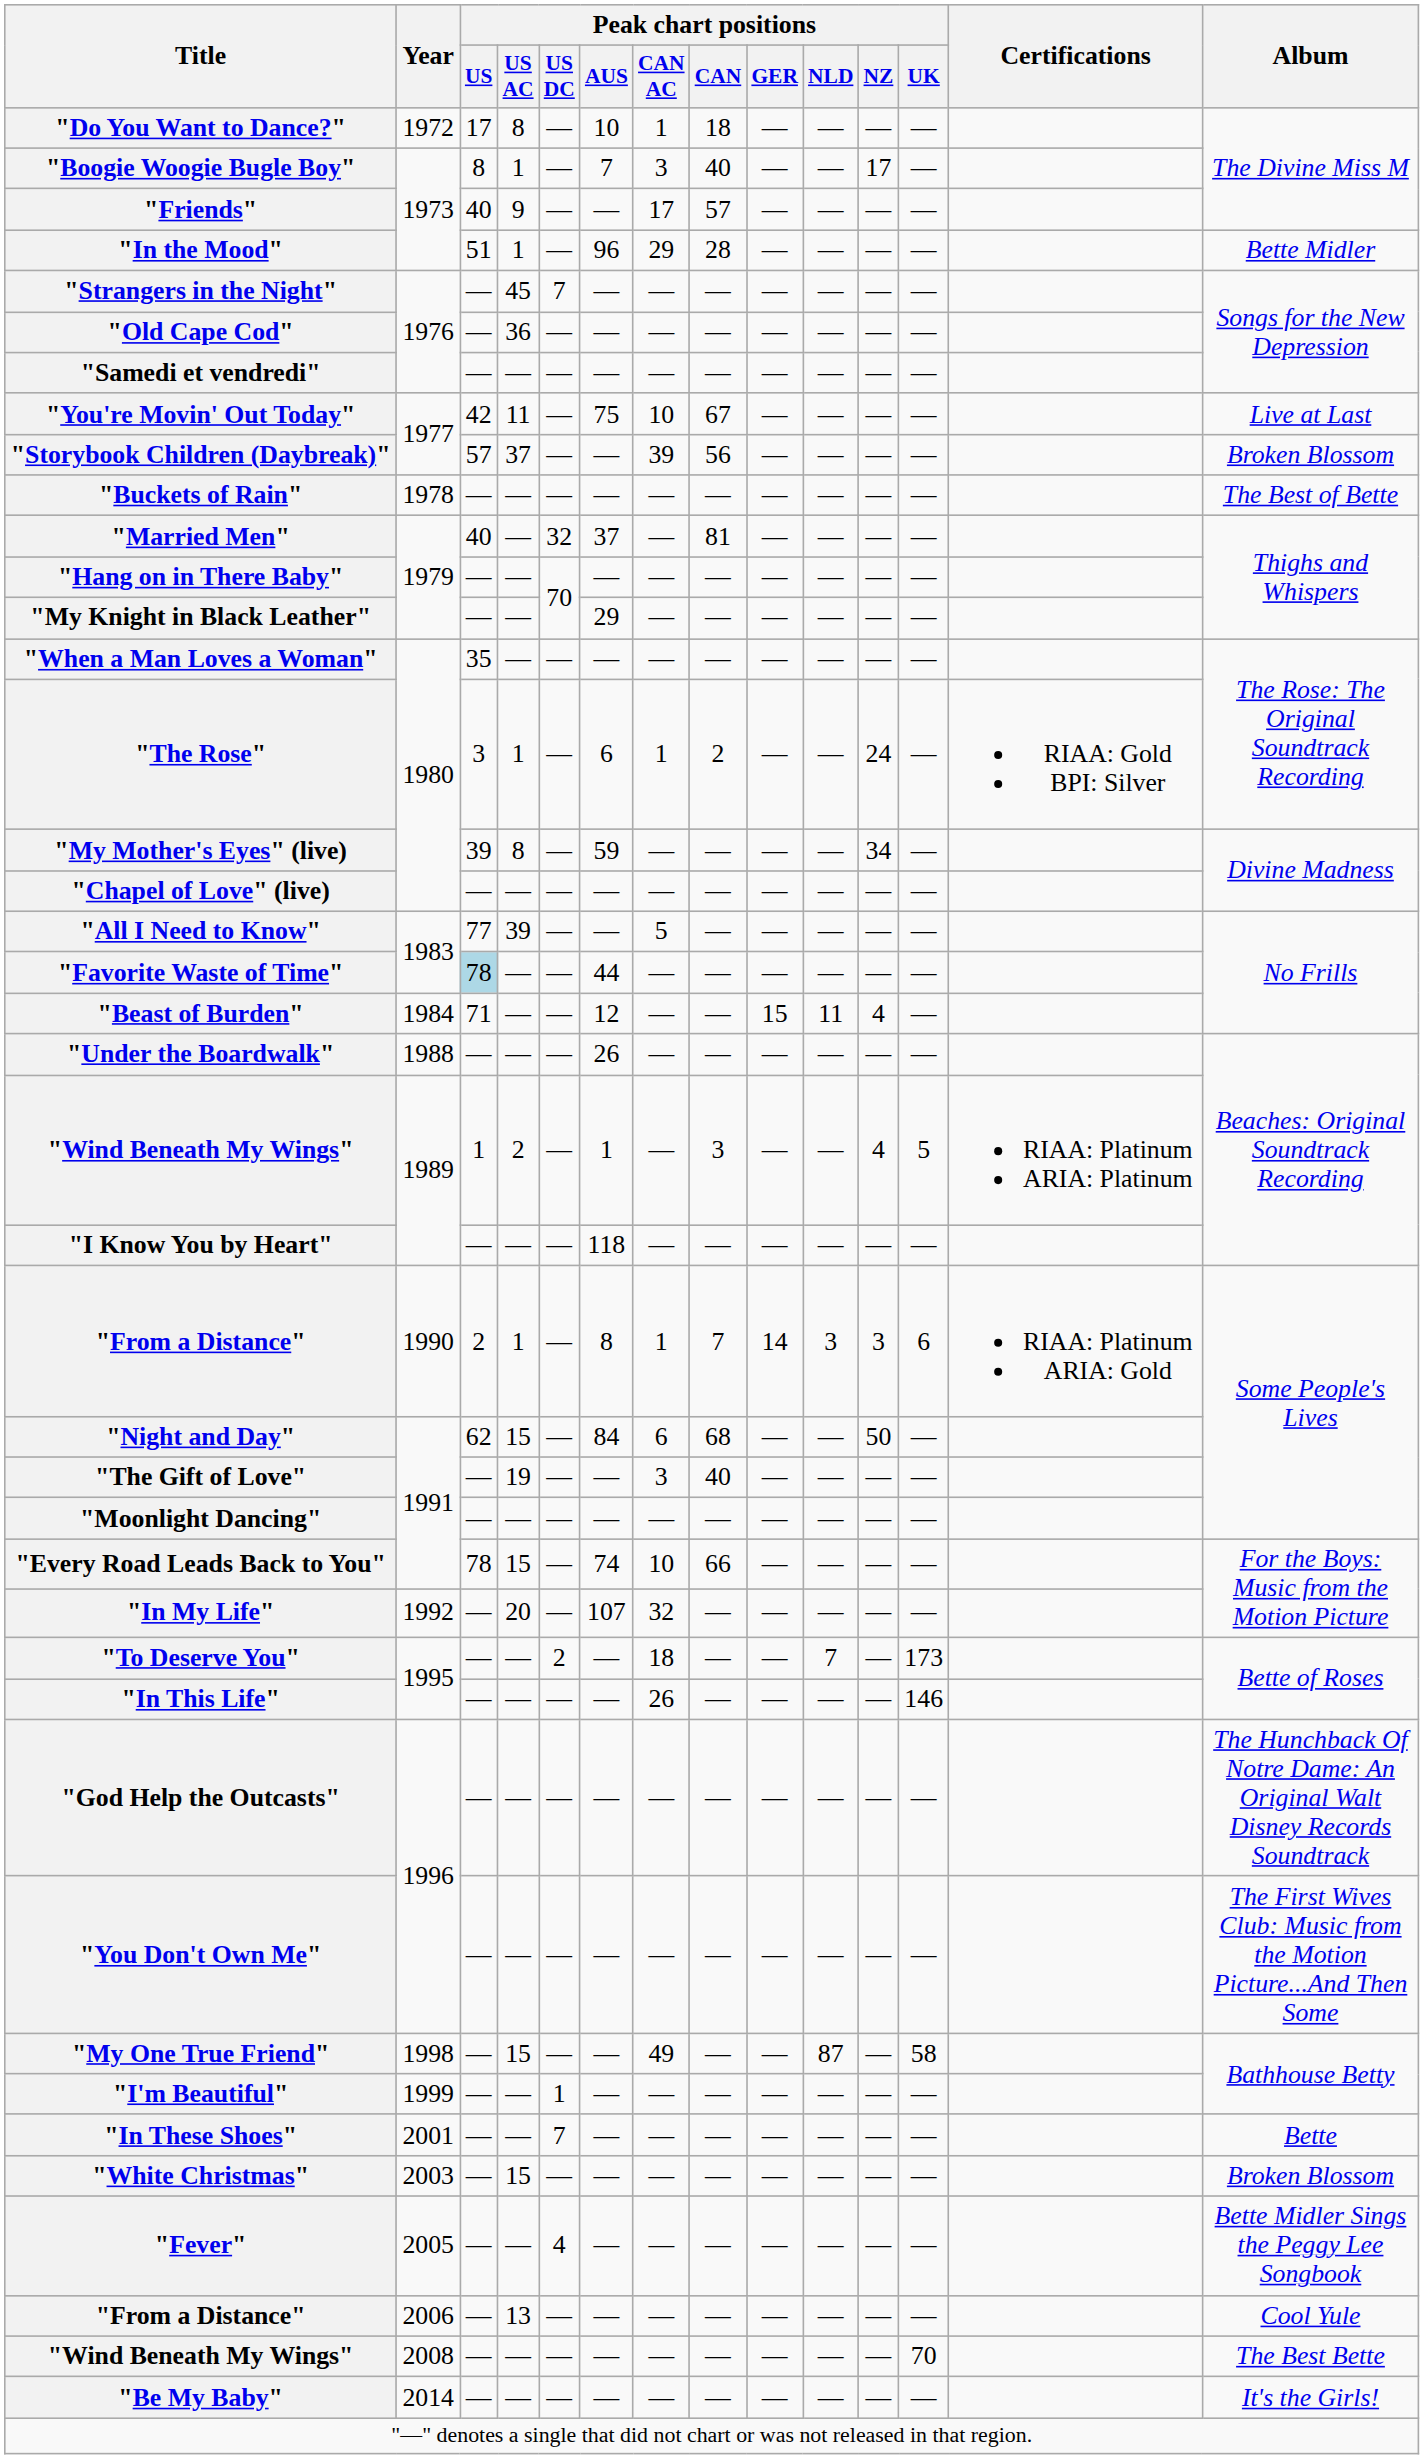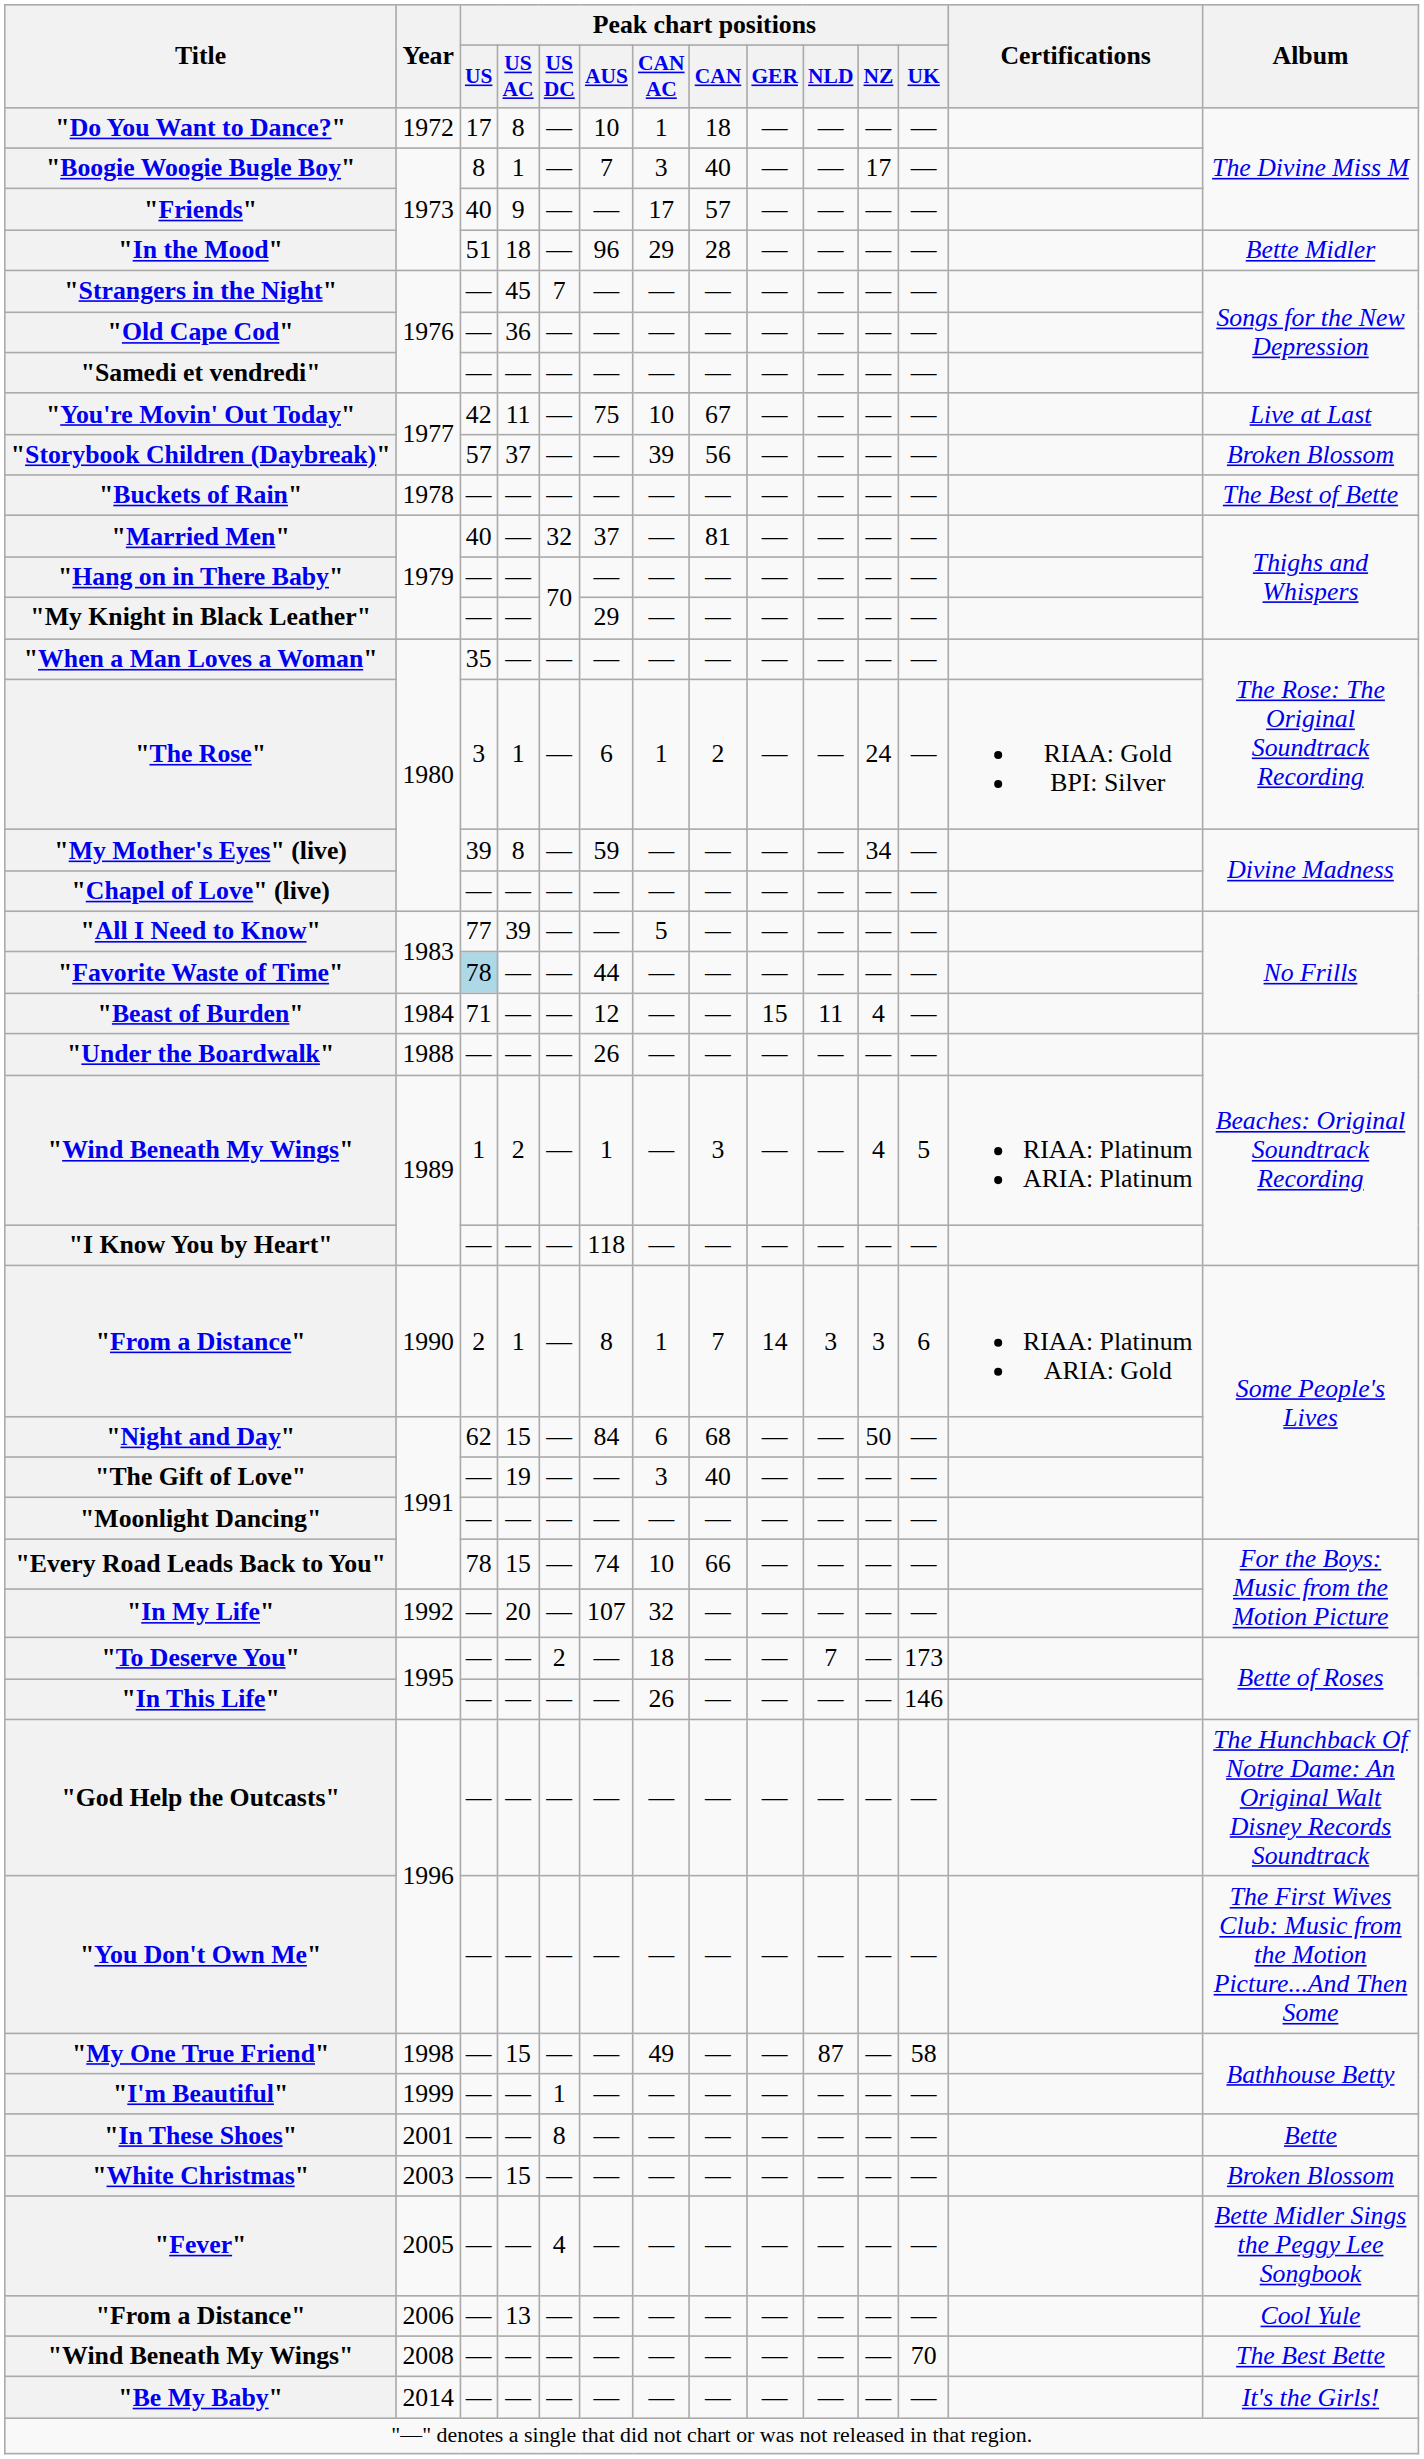"In the Mood" | Peak chart positions / US AC: 1 -> 18
"In These Shoes" | Peak chart positions / US DC: 7 -> 8
